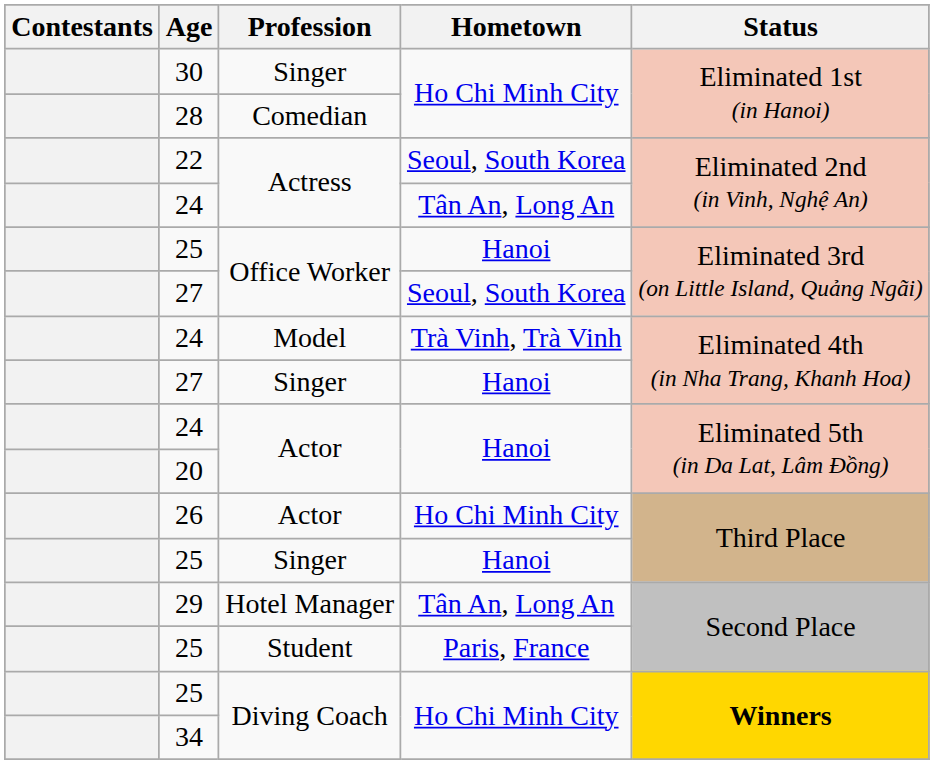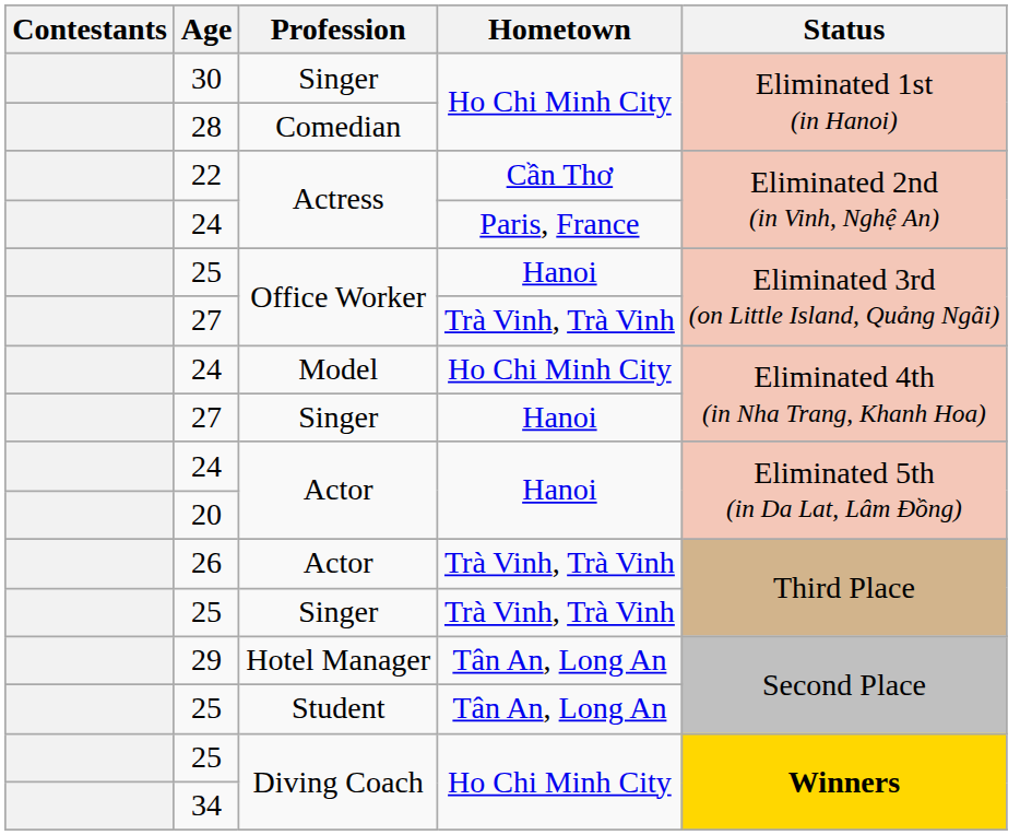22 | Hometown: Seoul, South Korea -> Cần Thơ
24 / Actress | Hometown: Tân An, Long An -> Paris, France
27 / Office Worker | Hometown: Seoul, South Korea -> Trà Vinh, Trà Vinh
24 / Model | Hometown: Trà Vinh, Trà Vinh -> Ho Chi Minh City
26 | Hometown: Ho Chi Minh City -> Trà Vinh, Trà Vinh
25 / Singer | Hometown: Hanoi -> Trà Vinh, Trà Vinh
25 / Student | Hometown: Paris, France -> Tân An, Long An
